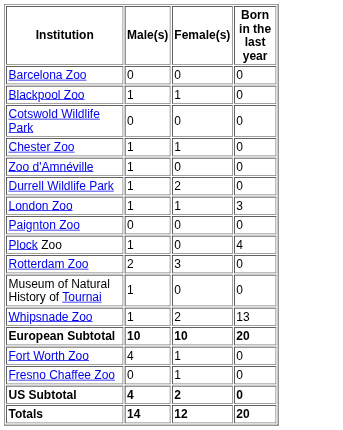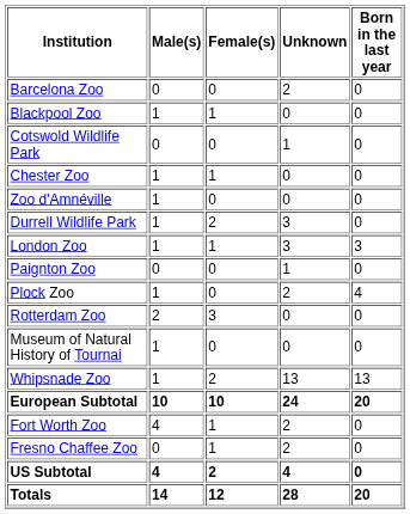+ column: Unknown | 2 | 0 | 1 | 0 | 0 | 3 | 3 | 1 | 2 | 0 | 0 | 13 | 24 | 2 | 2 | 4 | 28
